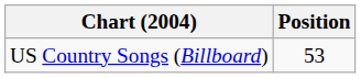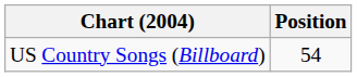US Country Songs (Billboard) | Position: 53 -> 54
